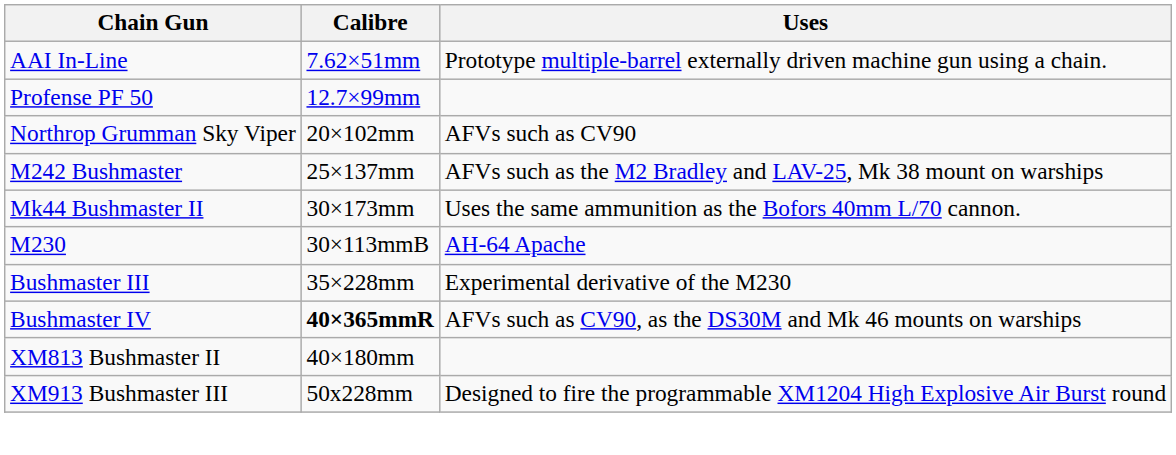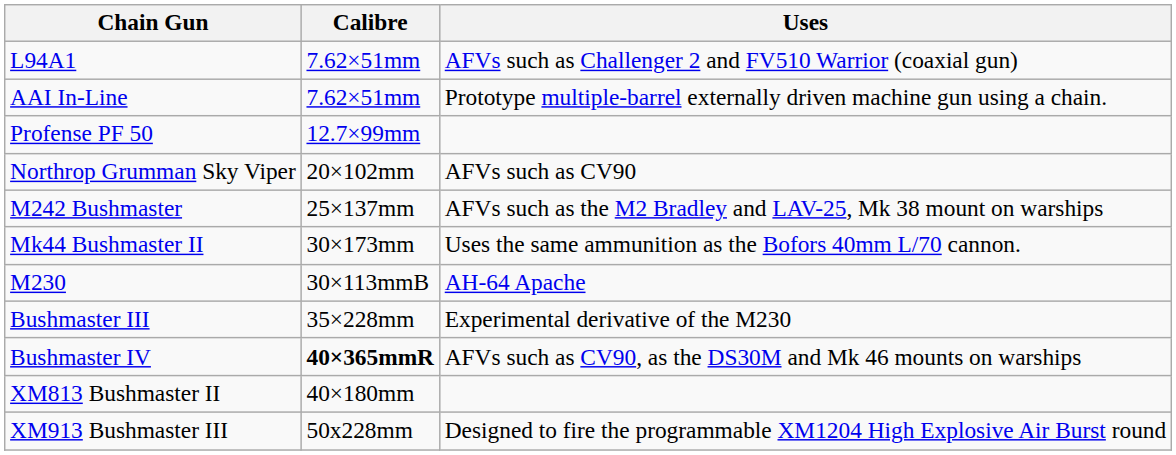+ row: L94A1 | 7.62×51mm | AFVs such as Challenger 2 and FV510 Warrior (coaxial gun)
